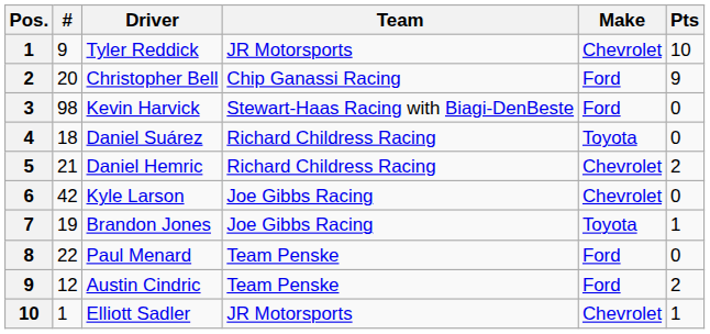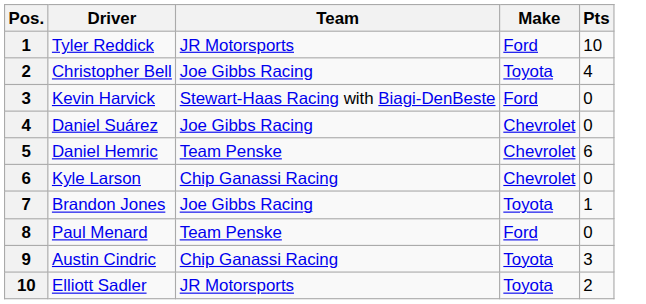- column: # | 9 | 20 | 98 | 18 | 21 | 42 | 19 | 22 | 12 | 1
Tyler Reddick | Make: Chevrolet -> Ford
Christopher Bell | Team: Chip Ganassi Racing -> Joe Gibbs Racing
Christopher Bell | Make: Ford -> Toyota
Christopher Bell | Pts: 9 -> 4
Daniel Suárez | Team: Richard Childress Racing -> Joe Gibbs Racing
Daniel Suárez | Make: Toyota -> Chevrolet
Daniel Hemric | Team: Richard Childress Racing -> Team Penske
Daniel Hemric | Pts: 2 -> 6
Kyle Larson | Team: Joe Gibbs Racing -> Chip Ganassi Racing
Austin Cindric | Team: Team Penske -> Chip Ganassi Racing
Austin Cindric | Make: Ford -> Toyota
Austin Cindric | Pts: 2 -> 3
Elliott Sadler | Make: Chevrolet -> Toyota
Elliott Sadler | Pts: 1 -> 2
